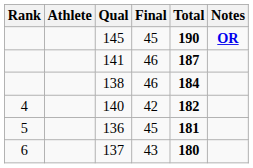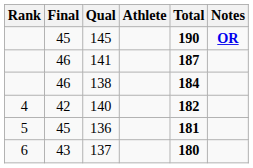columns swapped: Athlete <-> Final
